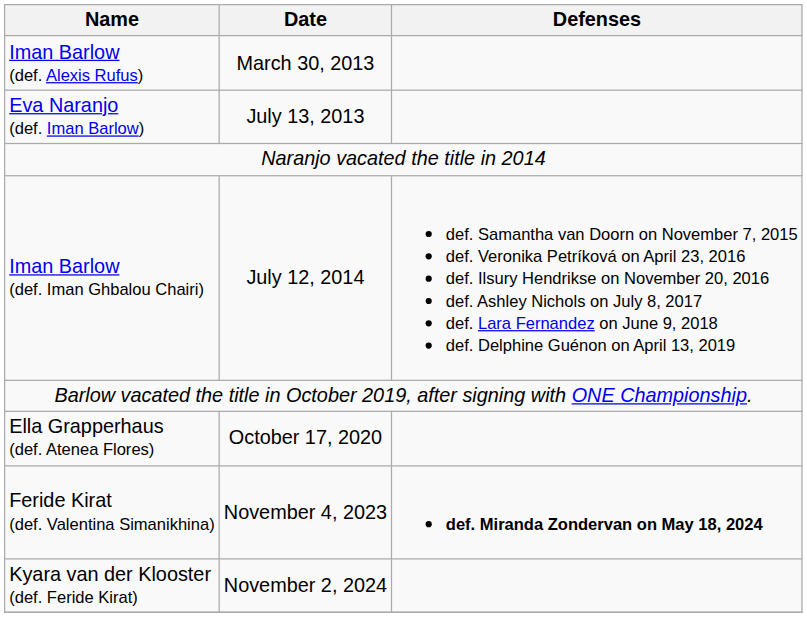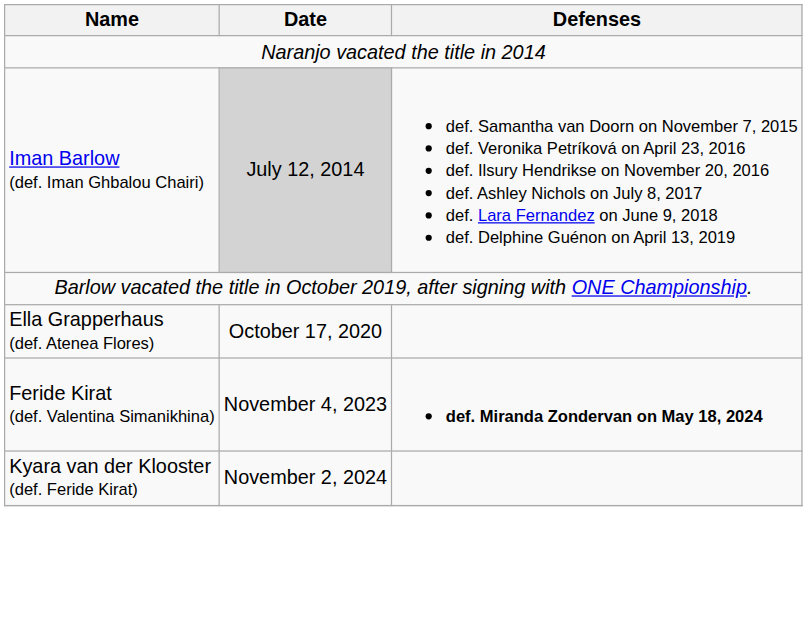- row: Iman Barlow (def. Alexis Rufus) | March 30, 2013
- row: Eva Naranjo (def. Iman Barlow) | July 13, 2013
Iman Barlow (def. Iman Ghbalou Chairi) | Date: no background -> lightgrey background
